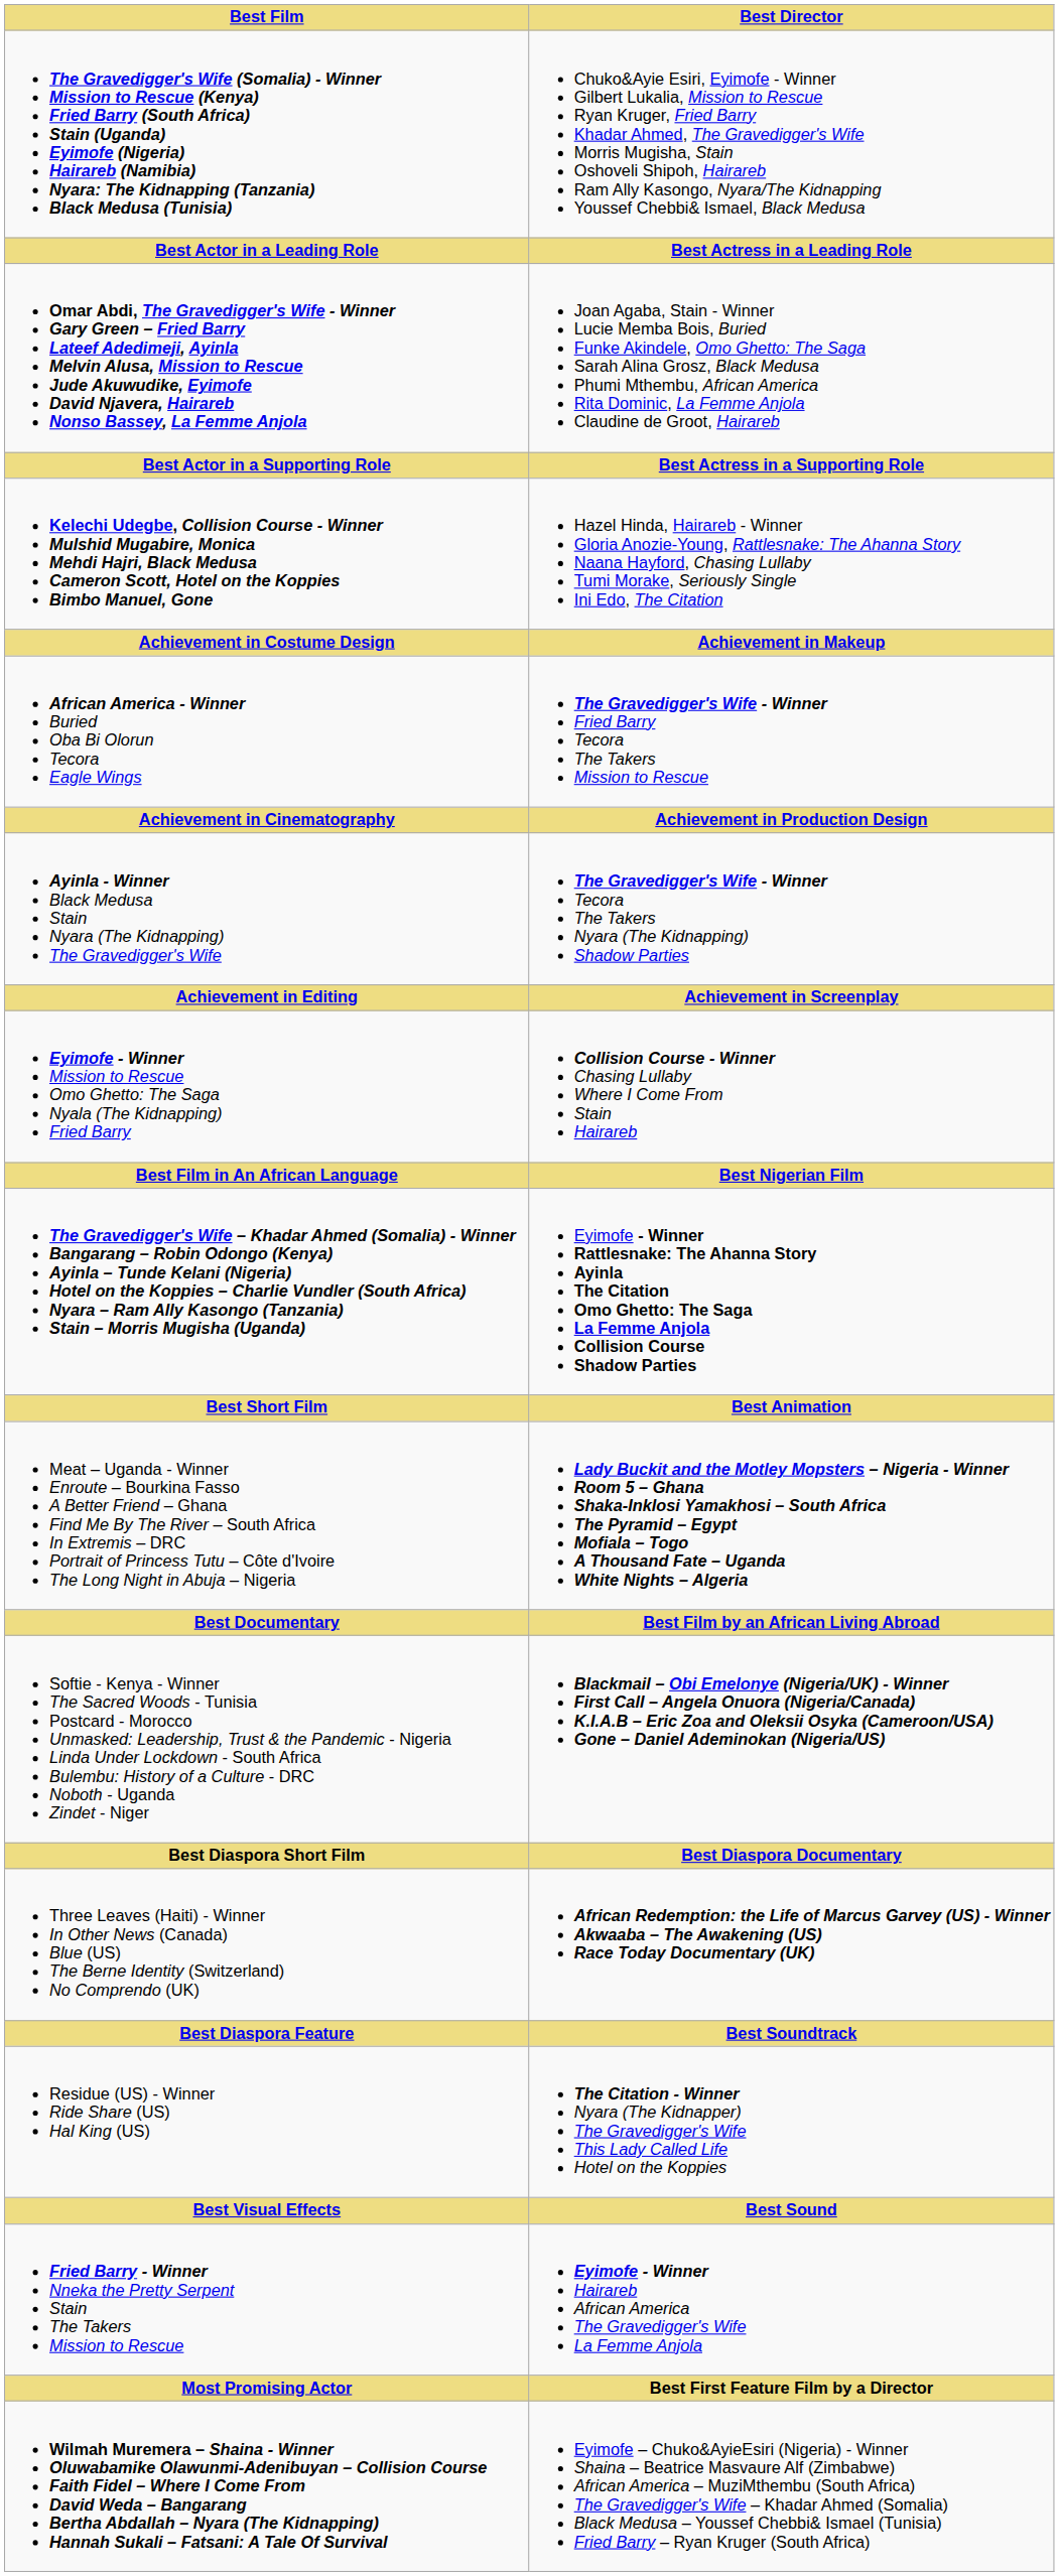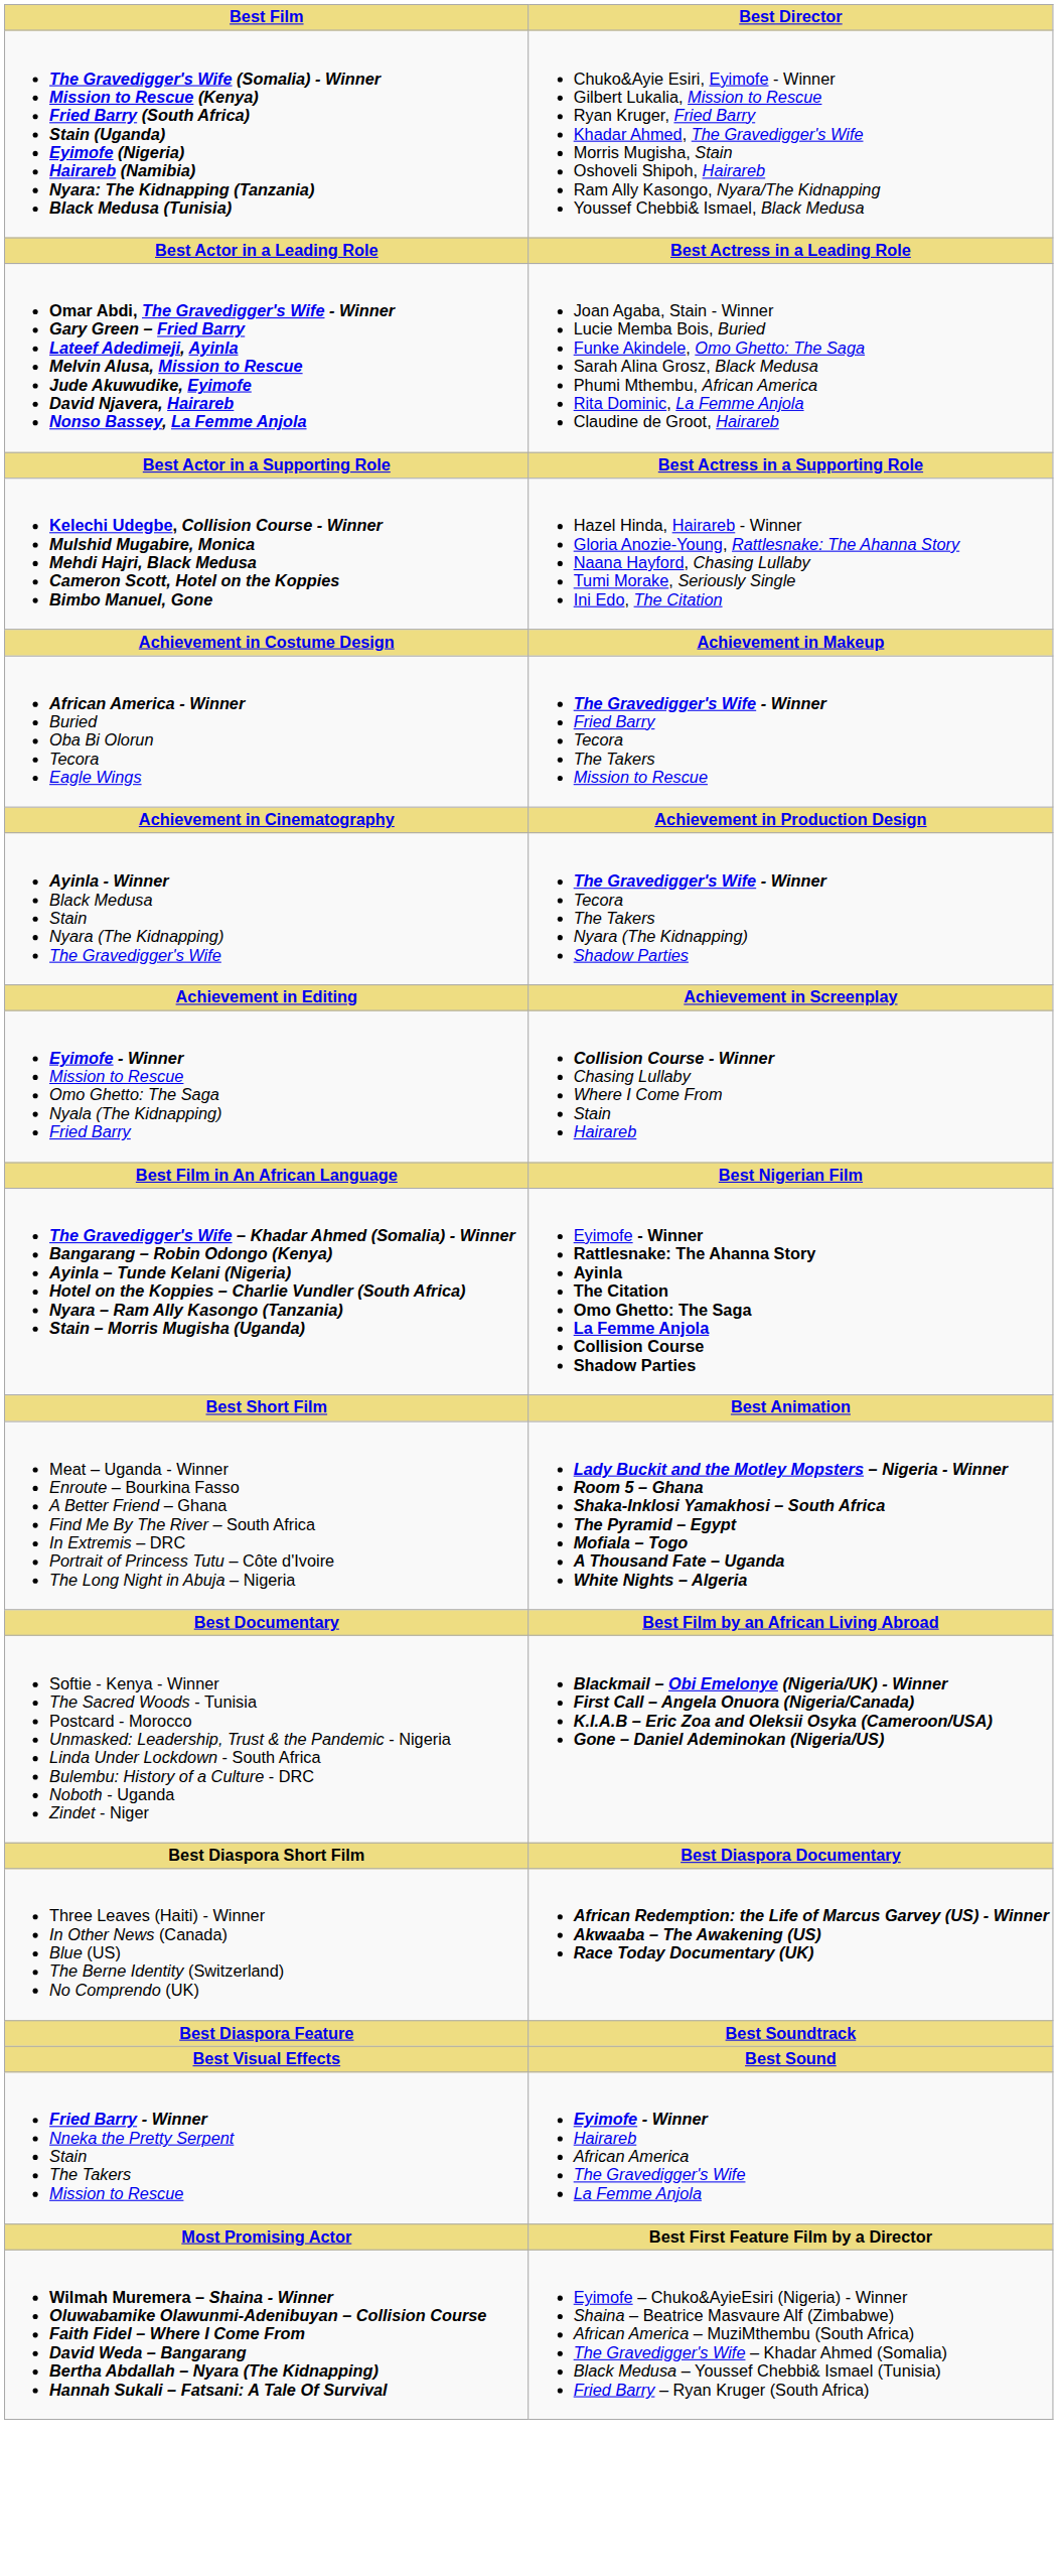- row: Residue (US) - Winner Ride Share (US) Hal King (US) | The Citation - Winner Nyara (The Kidnapper) The Gravedigger's Wife This Lady Called Life Hotel on the Koppies
